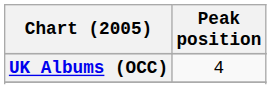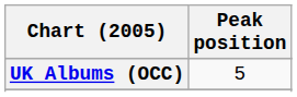UK Albums (OCC) | Peak position: 4 -> 5
